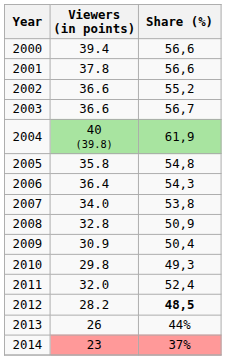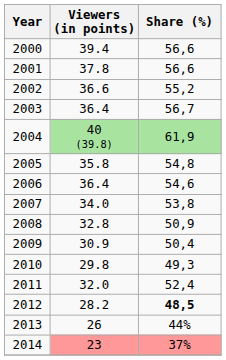2003 | Viewers (in points): 36.6 -> 36.4
2006 | Share (%): 54,3 -> 54,6
